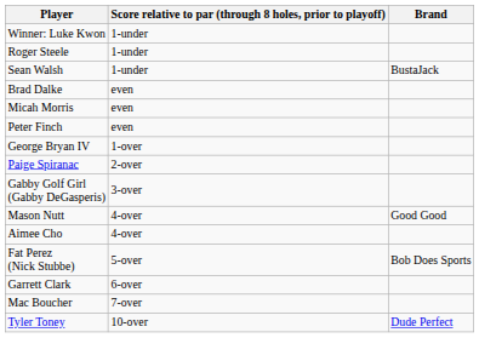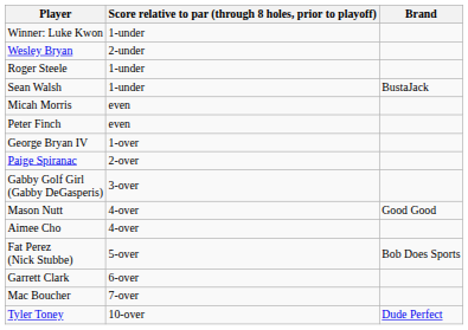+ row: Wesley Bryan | 2-under
- row: Brad Dalke | even
